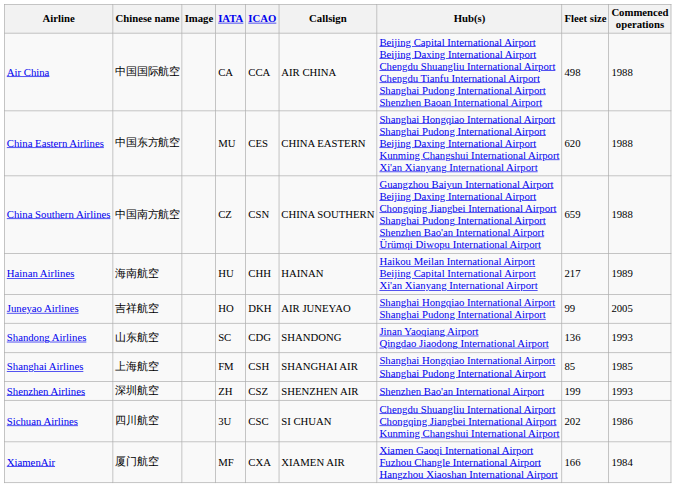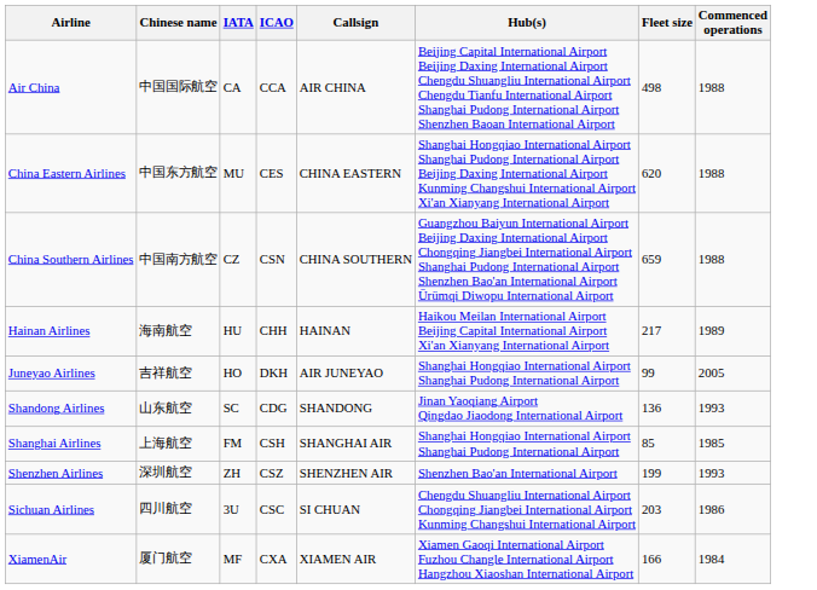- column: Image
Sichuan Airlines | Fleet size: 202 -> 203
